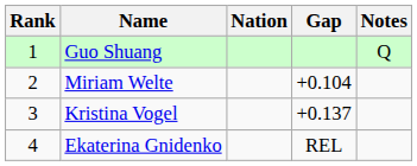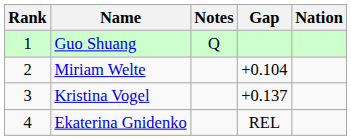columns swapped: Nation <-> Notes
